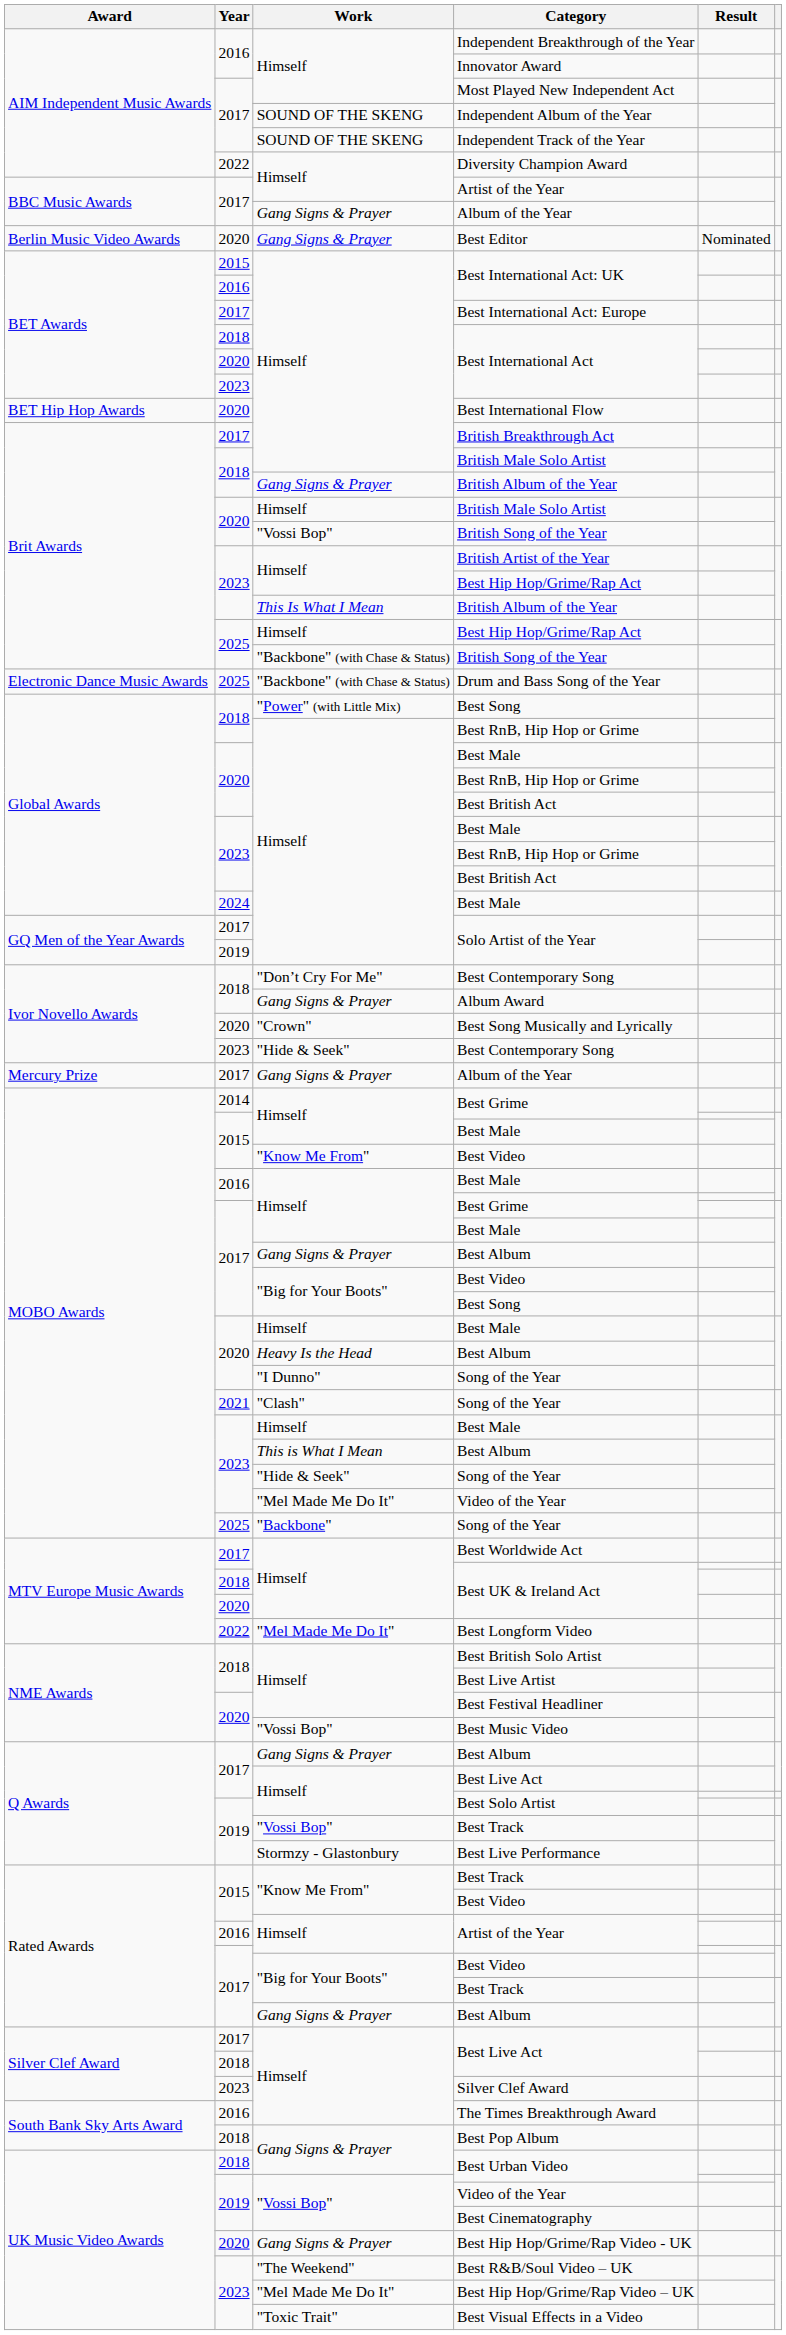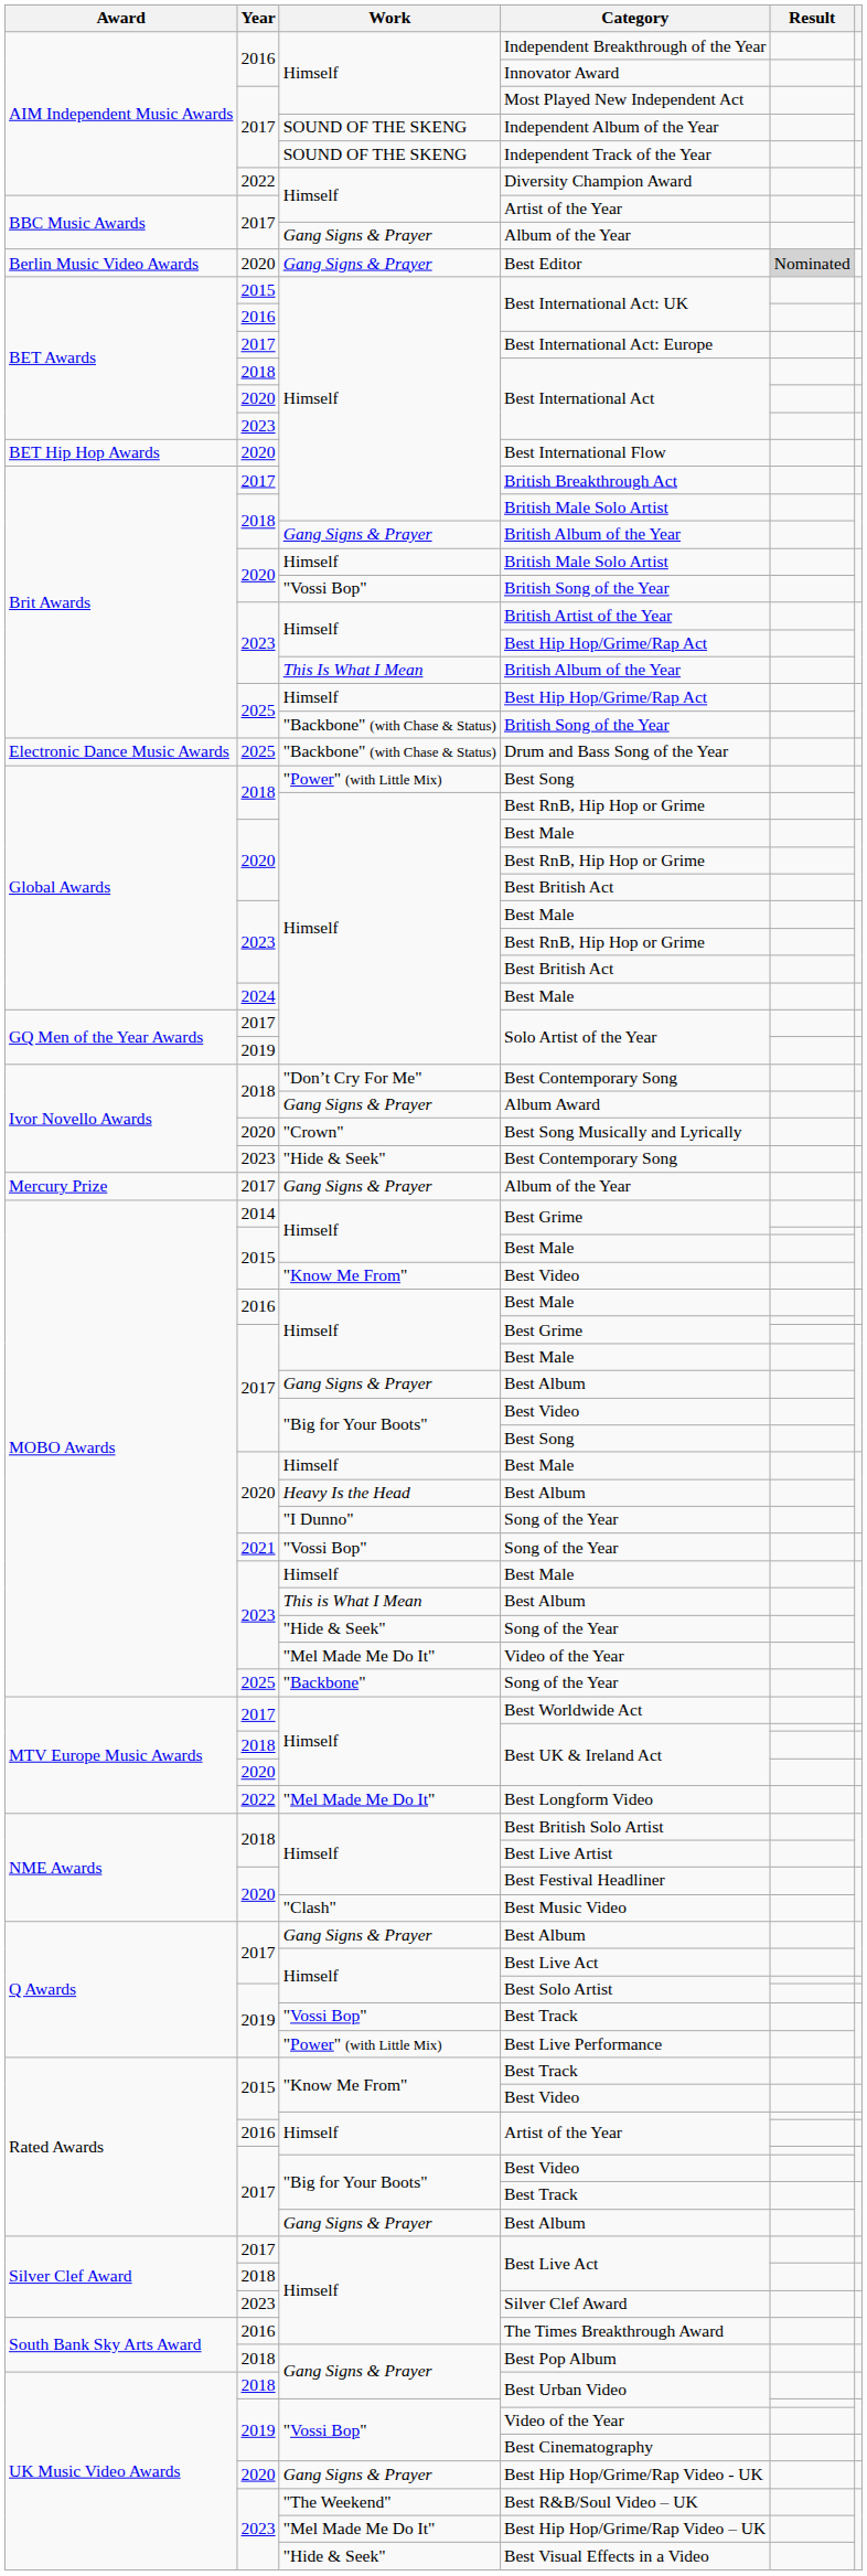Best Editor | Result: no background -> lightgrey background
2021 / Song of the Year | Work: "Clash" -> "Vossi Bop"
Best Music Video | Work: "Vossi Bop" -> "Clash"
Best Live Performance | Work: Stormzy - Glastonbury -> "Power" (with Little Mix)
Best Visual Effects in a Video | Work: "Toxic Trait" -> "Hide & Seek"
